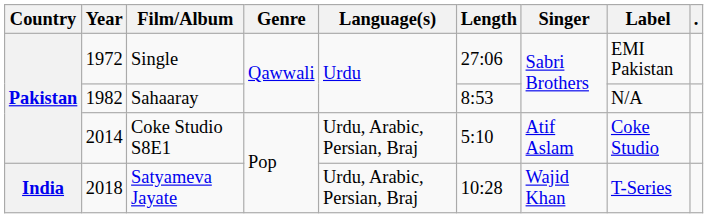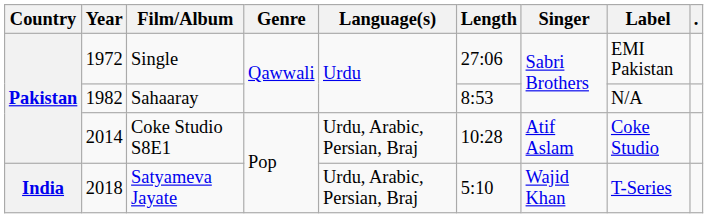Coke Studio S8E1 | Length: 5:10 -> 10:28
Satyameva Jayate | Length: 10:28 -> 5:10
